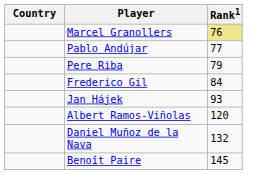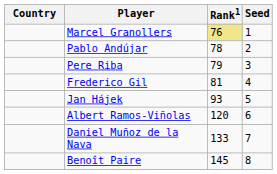+ column: Seed | 1 | 2 | 3 | 4 | 5 | 6 | 7 | 8
Pablo Andújar | Rank1: 77 -> 78
Frederico Gil | Rank1: 84 -> 81
Daniel Muñoz de la Nava | Rank1: 132 -> 133
